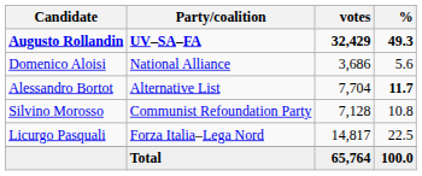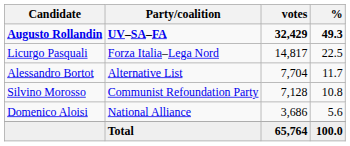rows swapped: Licurgo Pasquali <-> Domenico Aloisi
Alessandro Bortot | %: bold -> normal
